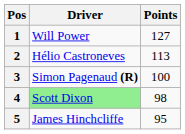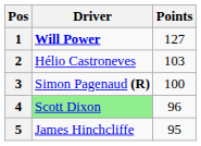1 | Driver: normal -> bold
2 | Points: 113 -> 103
4 | Points: 98 -> 96
